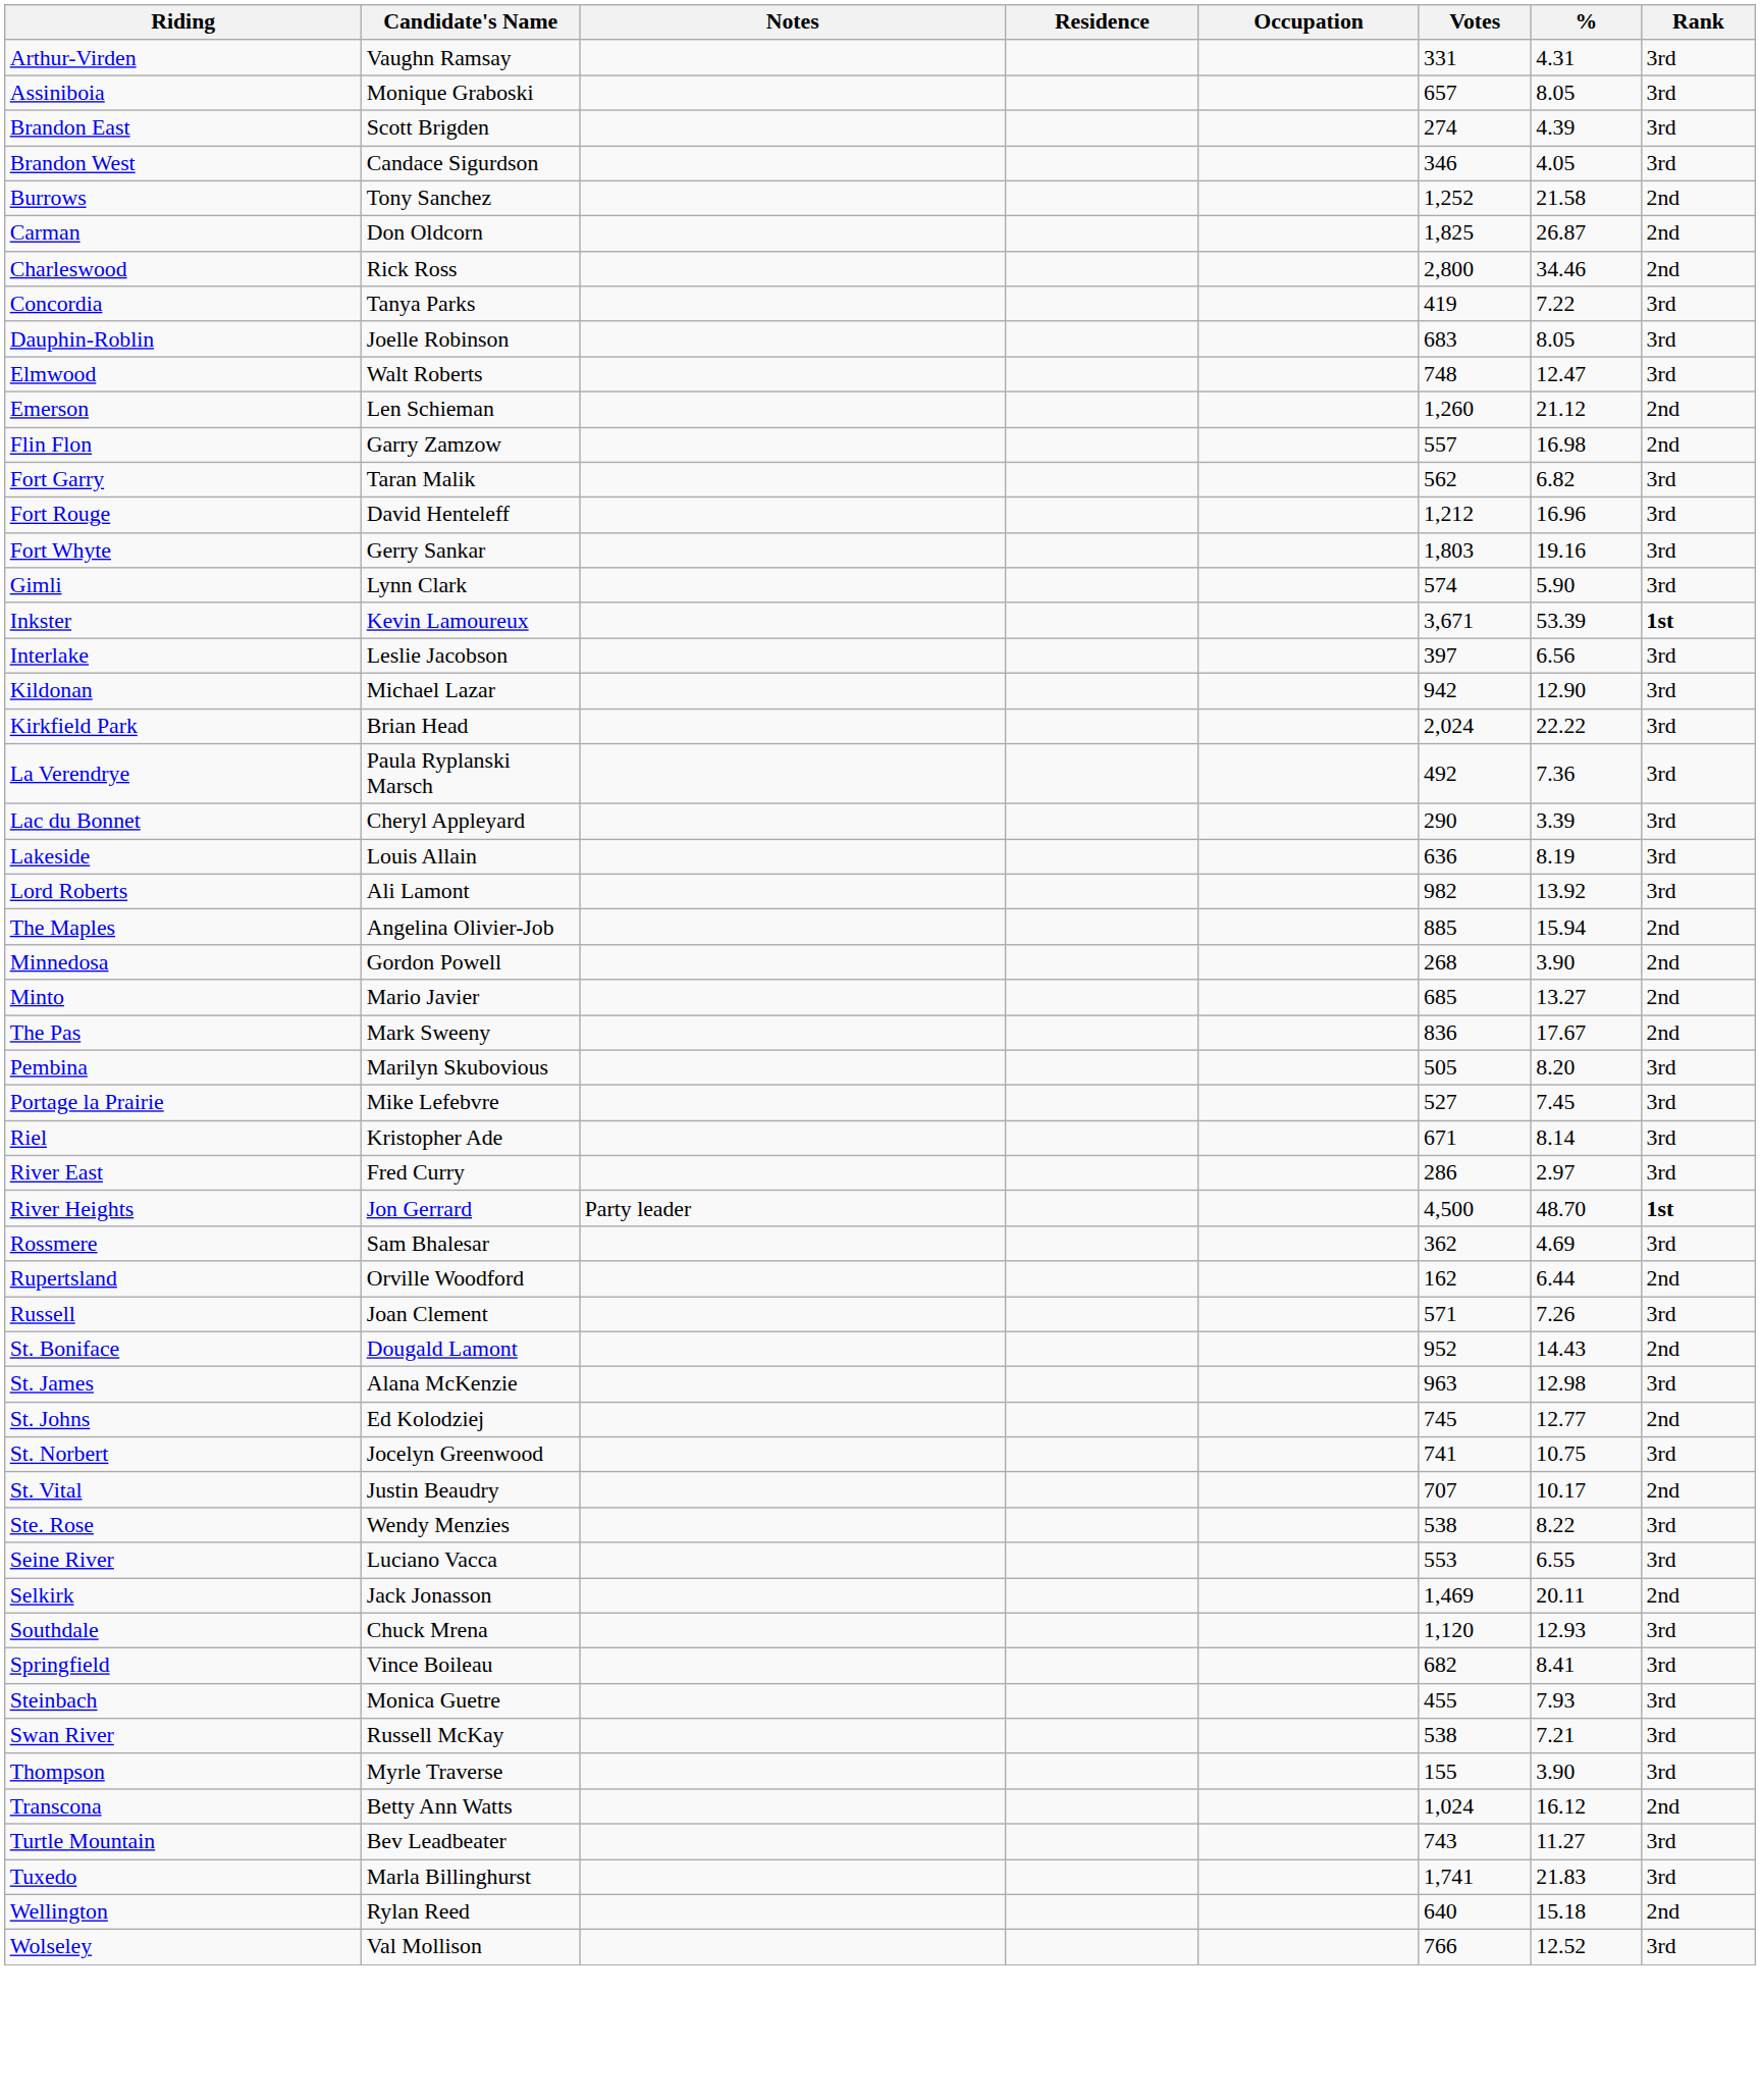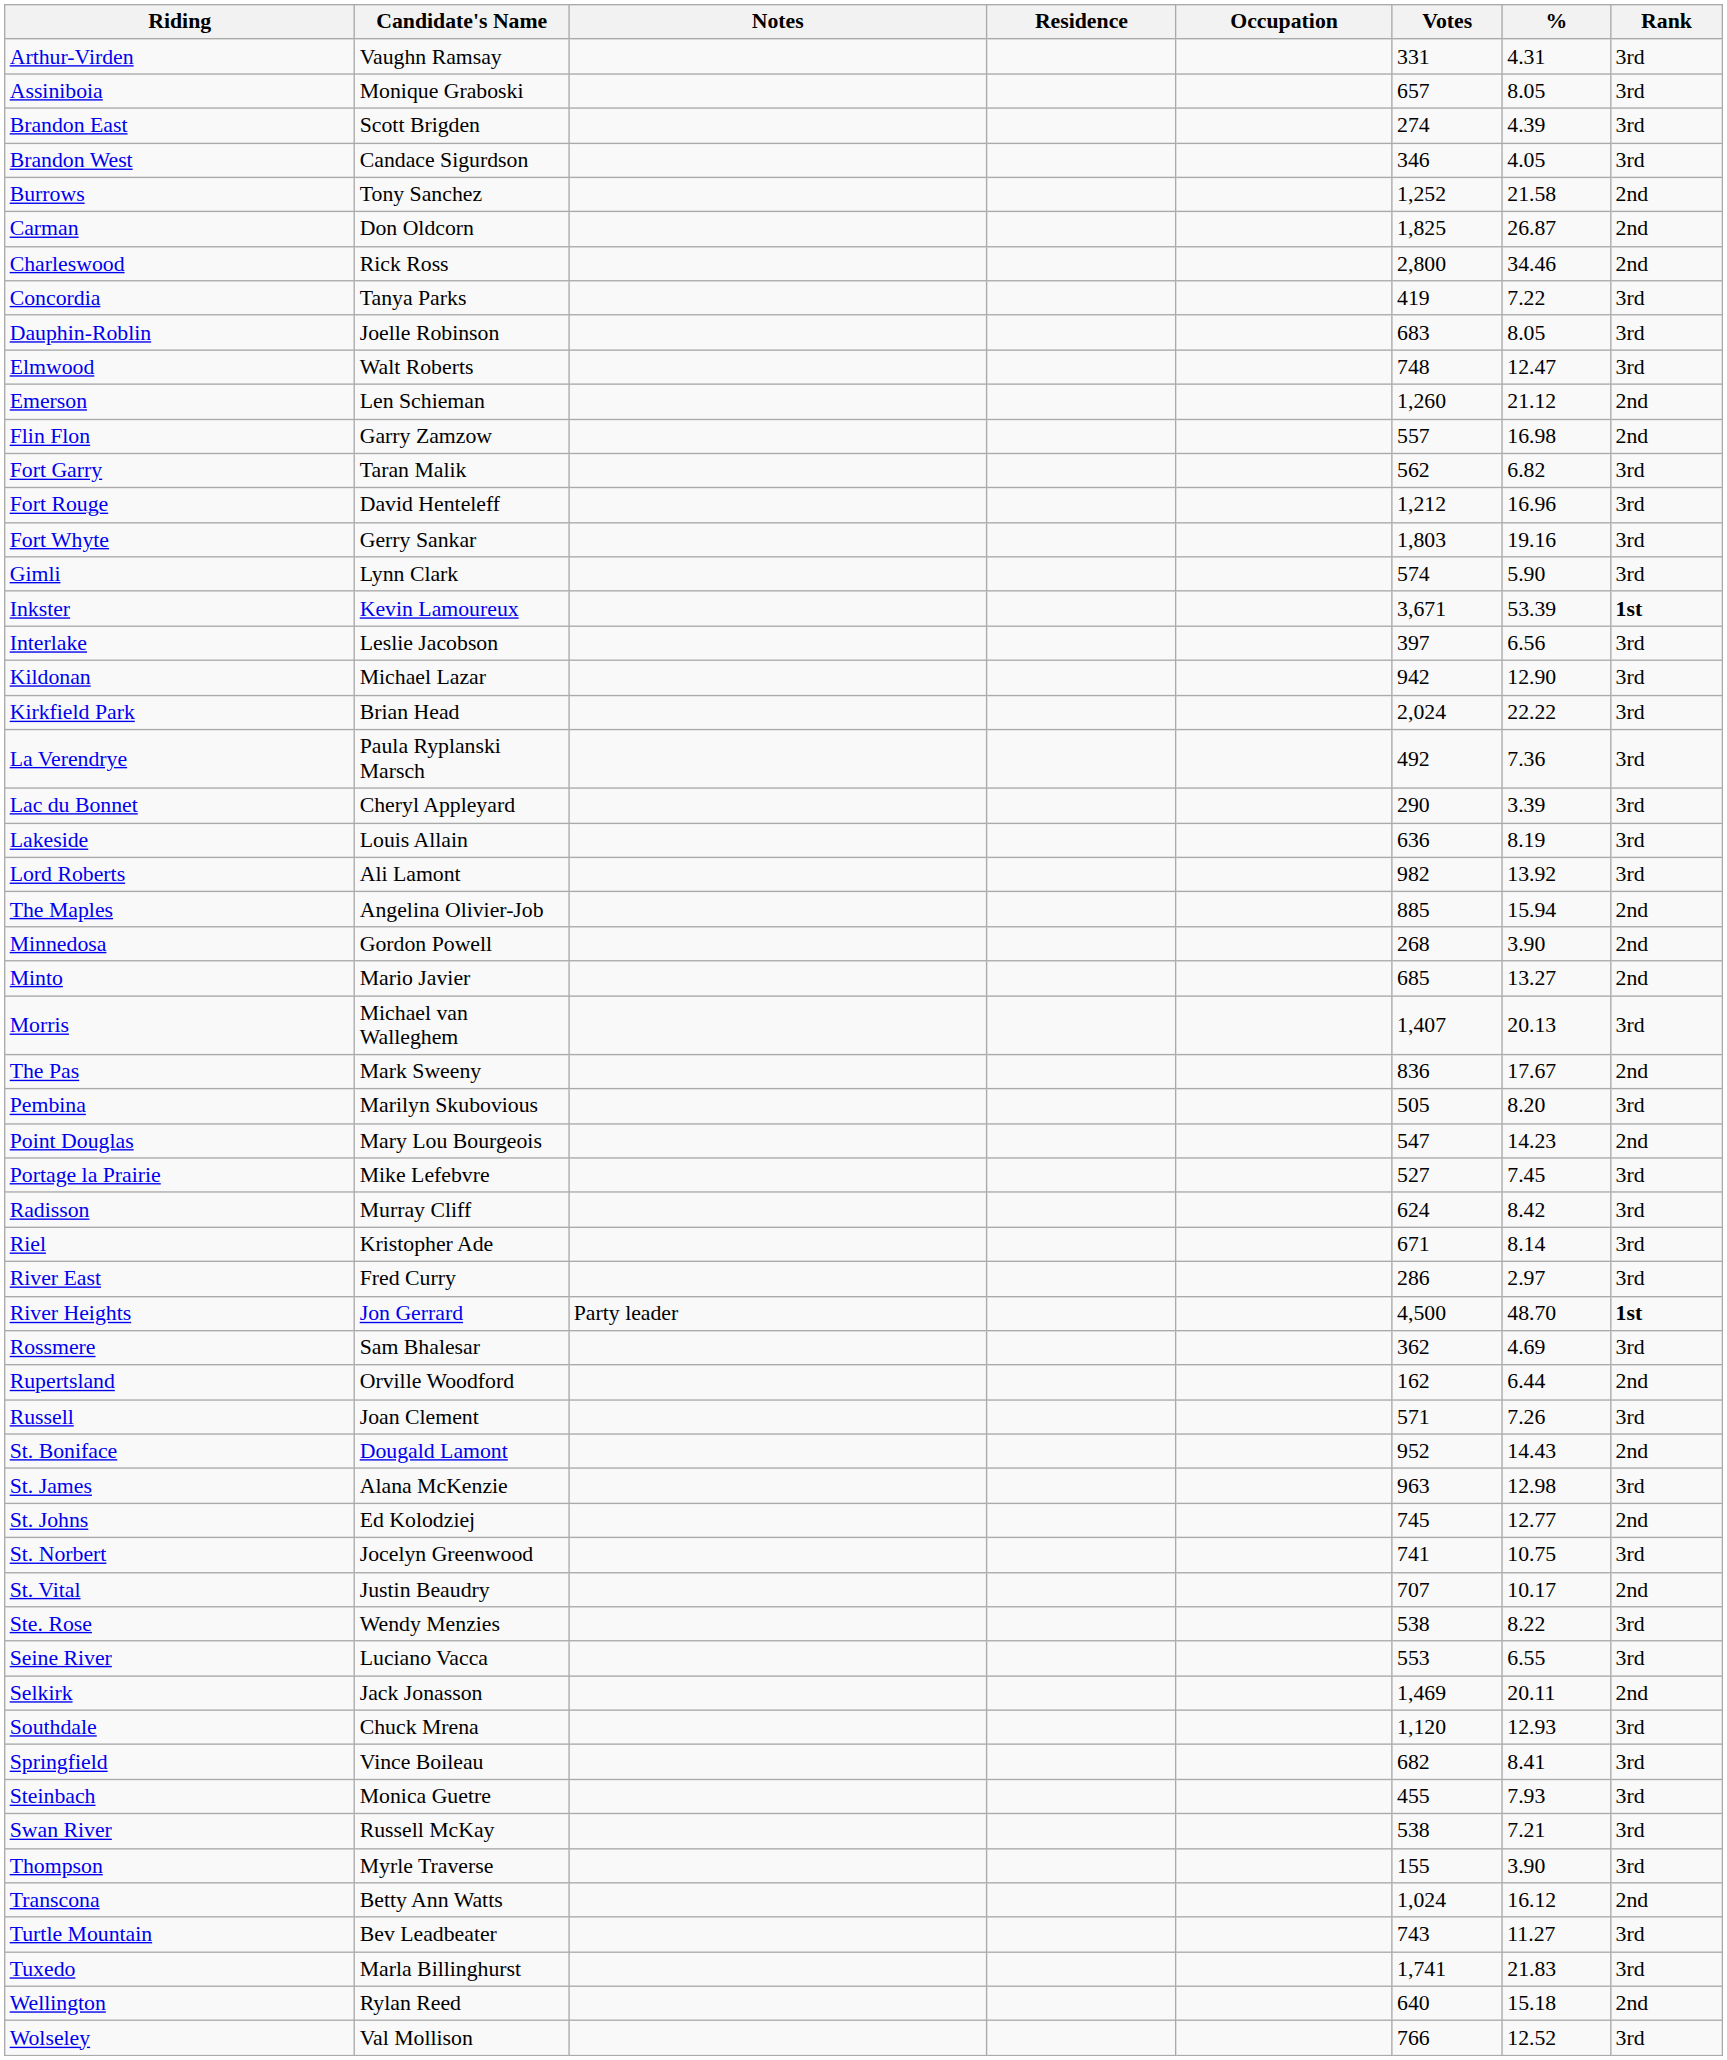+ row: Morris | Michael van Walleghem | 1,407 | 20.13 | 3rd
+ row: Point Douglas | Mary Lou Bourgeois | 547 | 14.23 | 2nd
+ row: Radisson | Murray Cliff | 624 | 8.42 | 3rd
